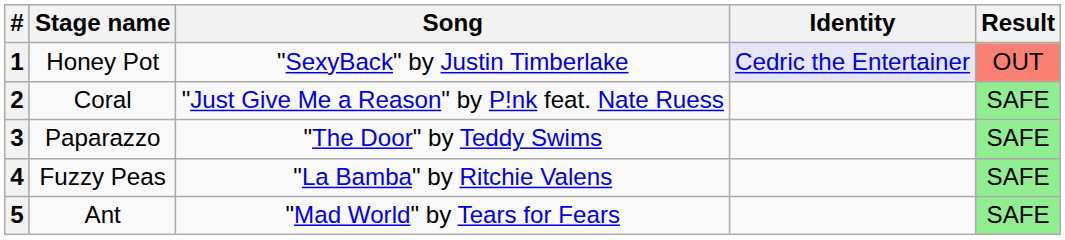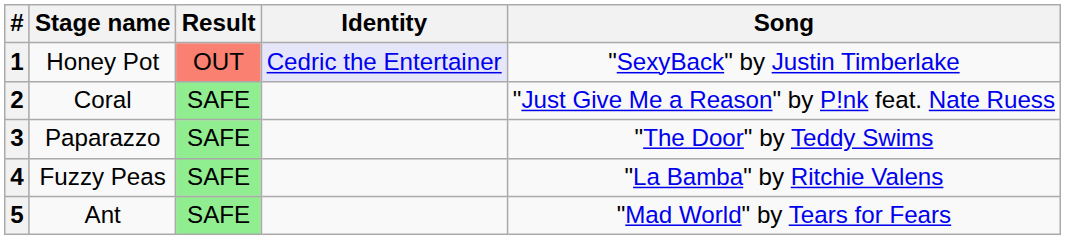columns swapped: Song <-> Result
